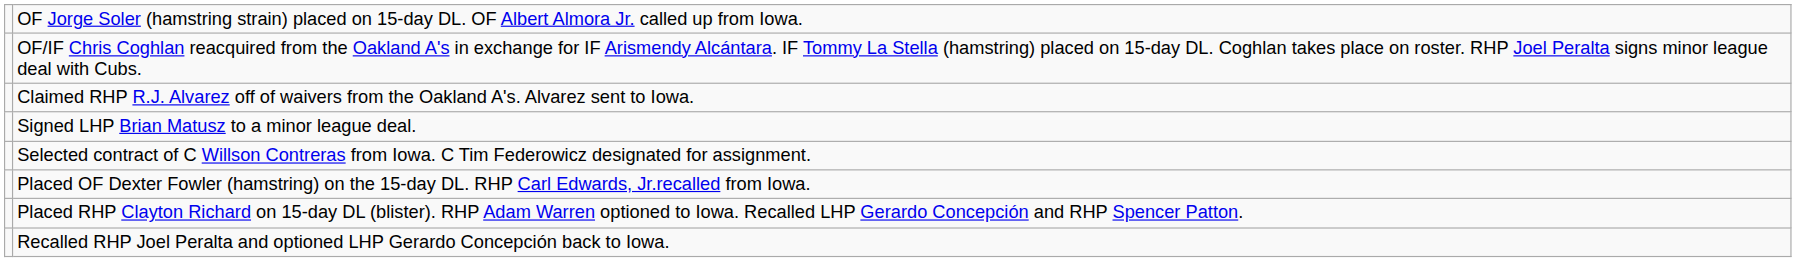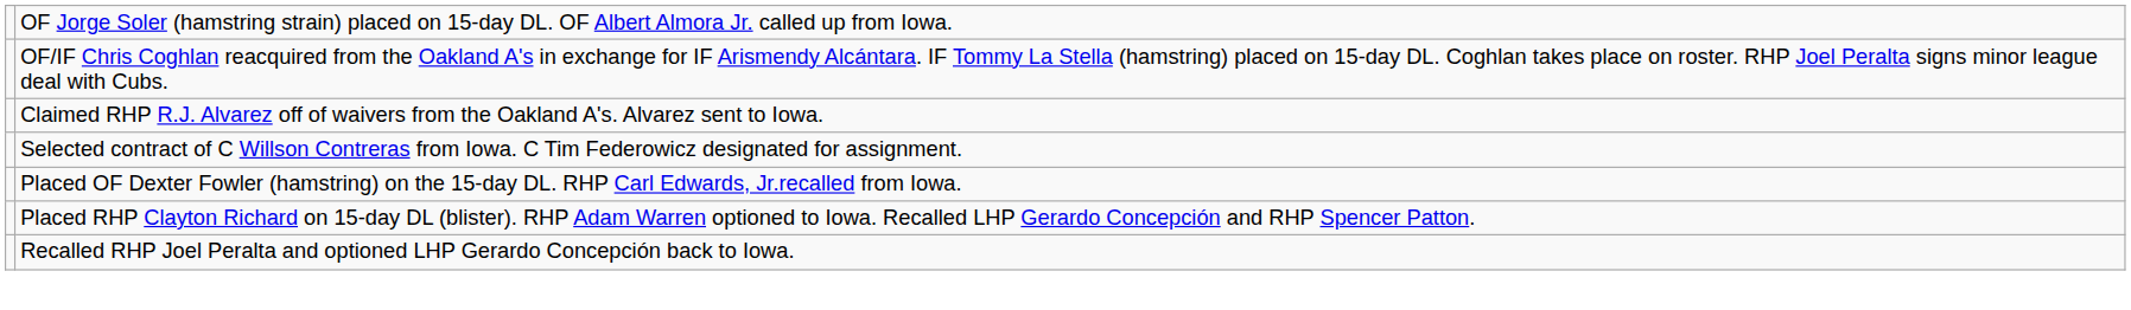- row: Signed LHP Brian Matusz to a minor league deal.
